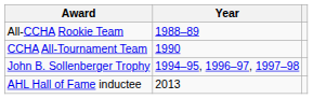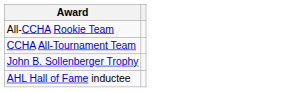- column: Year | 1988–89 | 1990 | 1994–95, 1996–97, 1997–98 | 2013
